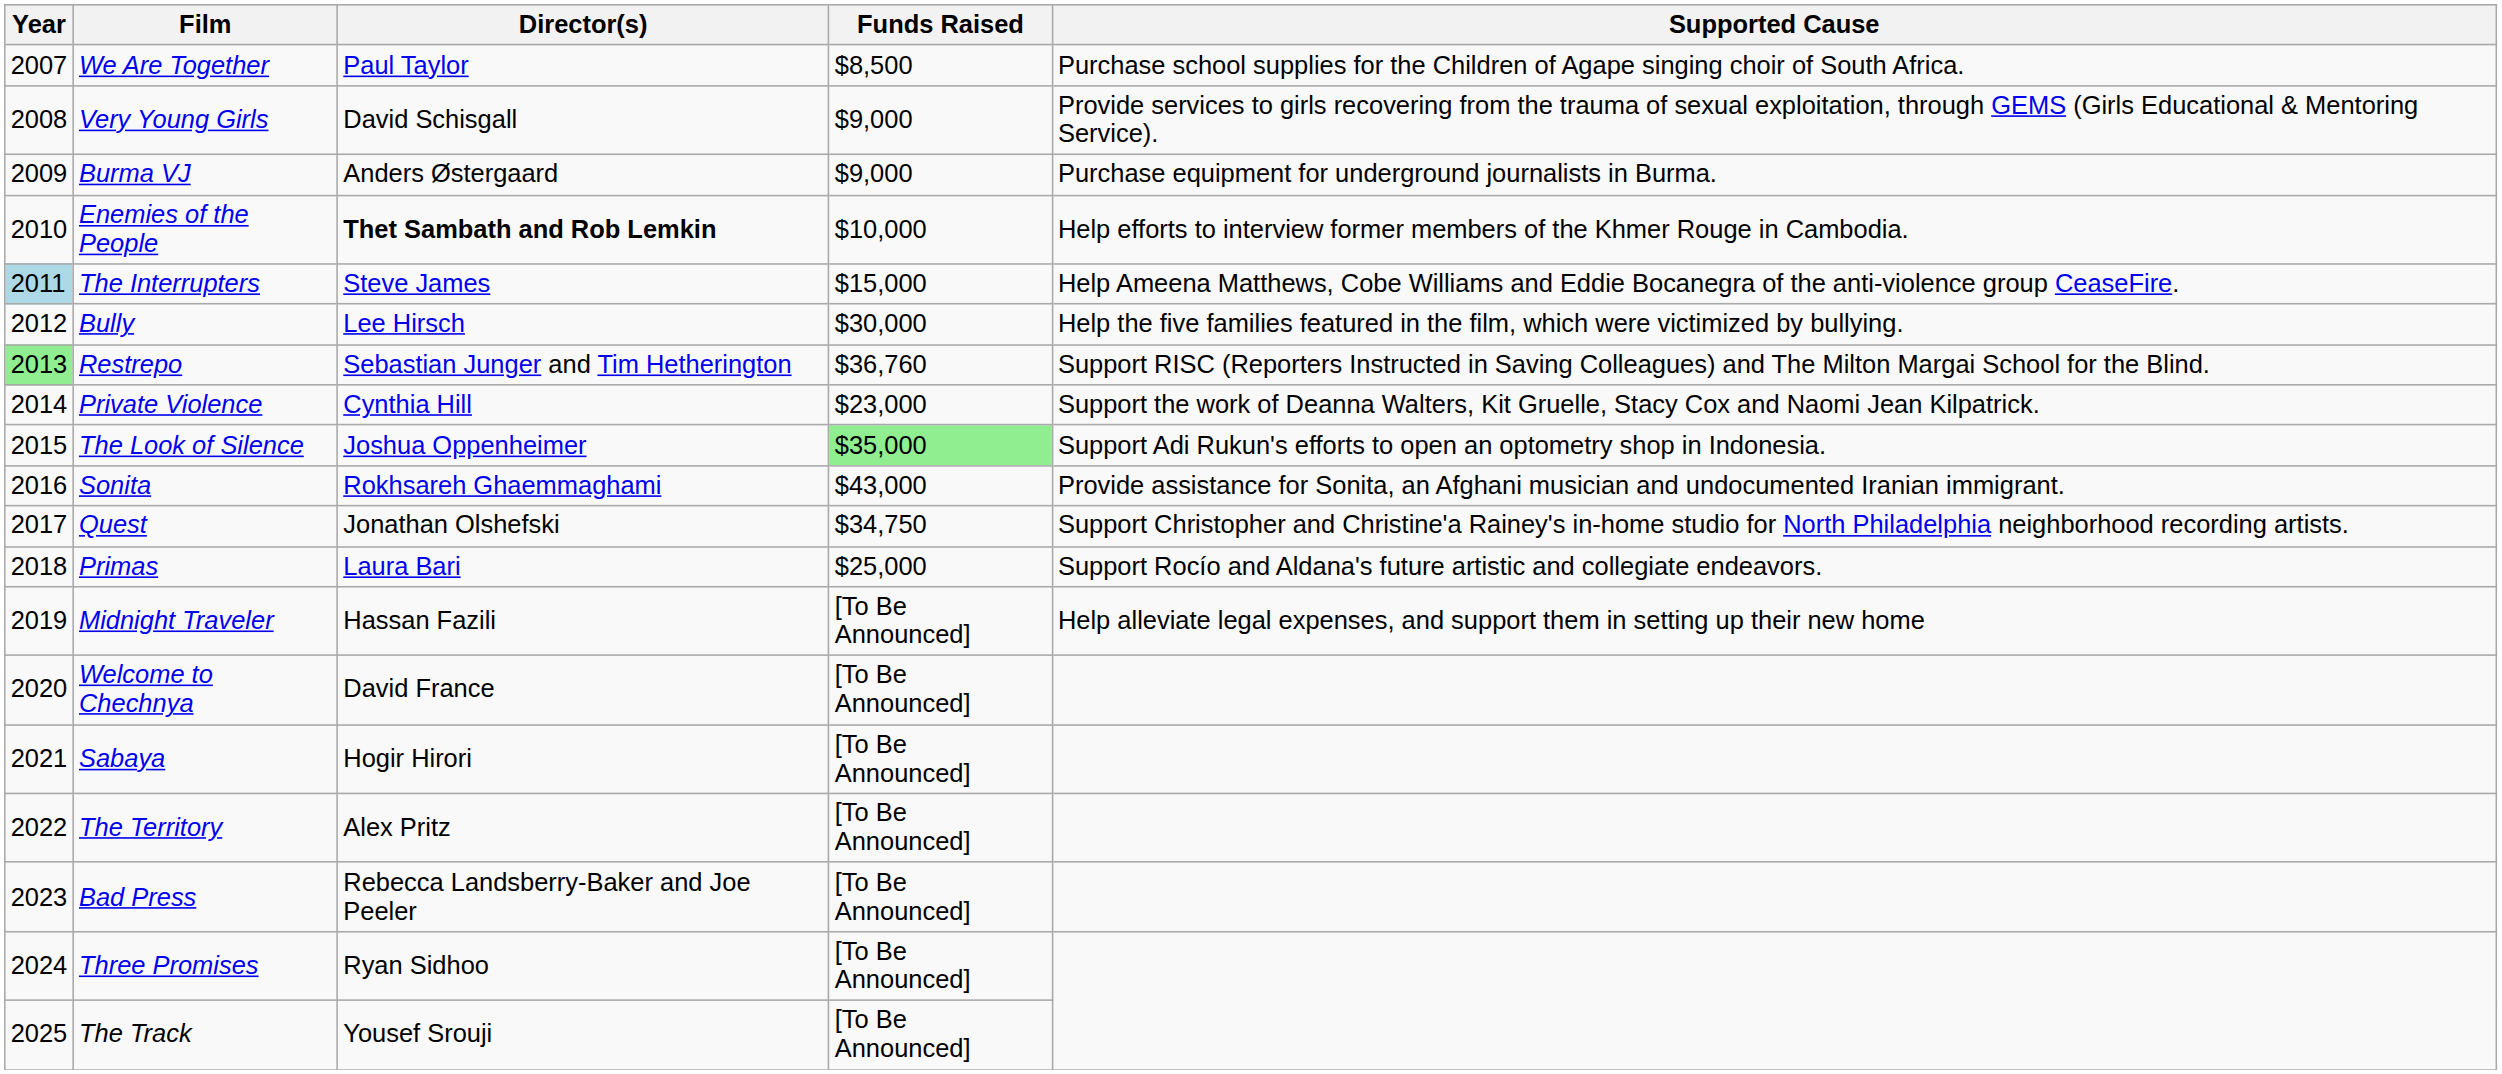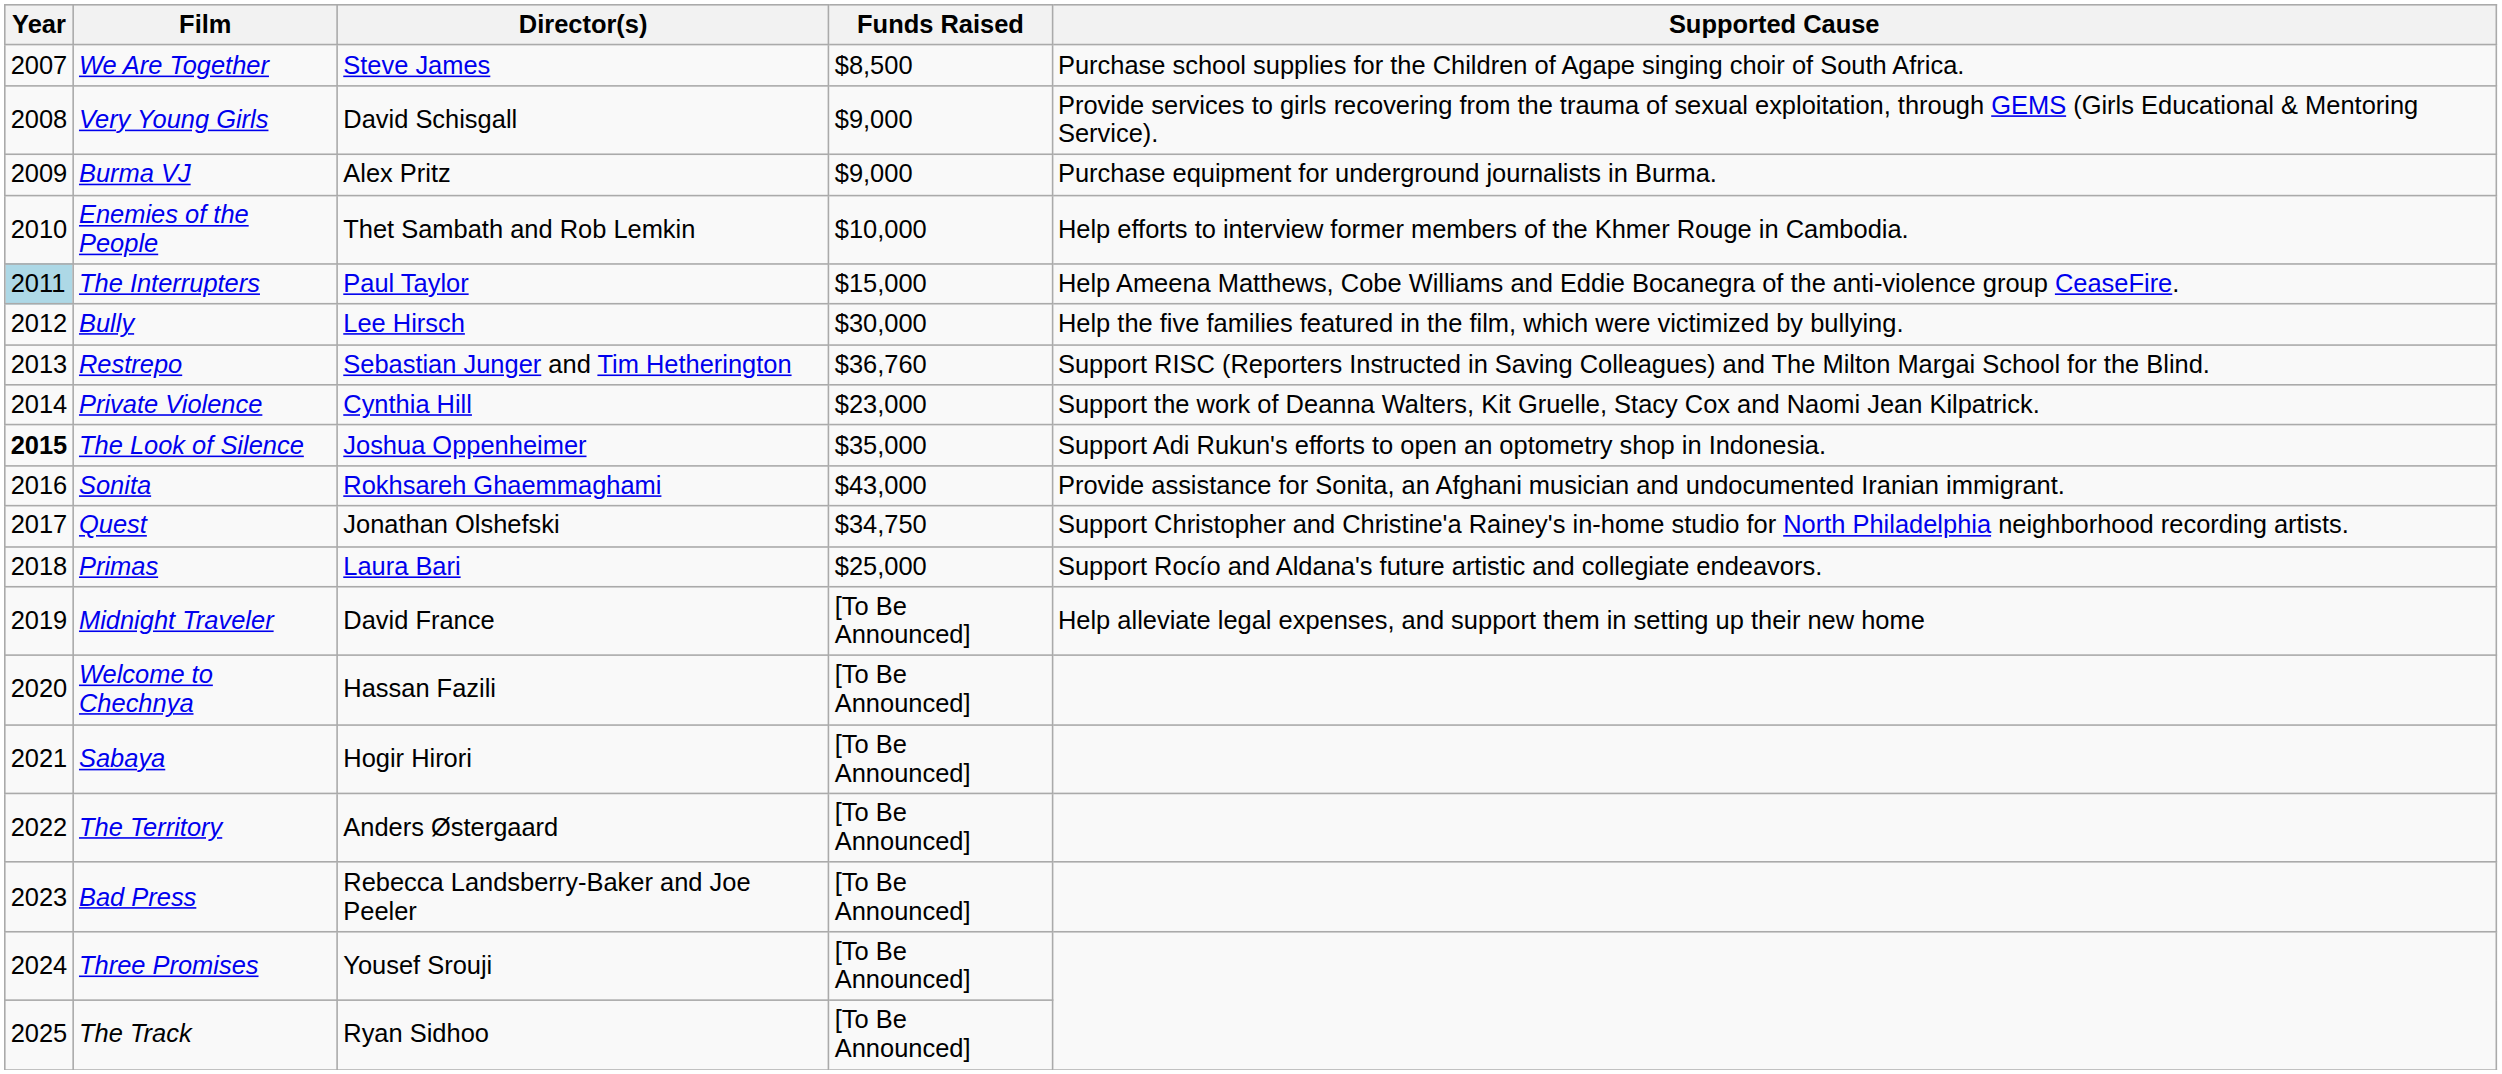We Are Together | Director(s): Paul Taylor -> Steve James
Burma VJ | Director(s): Anders Østergaard -> Alex Pritz
Enemies of the People | Director(s): bold -> normal
The Interrupters | Director(s): Steve James -> Paul Taylor
Restrepo | Year: lightgreen background -> no background
The Look of Silence | Year: normal -> bold
The Look of Silence | Funds Raised: lightgreen background -> no background
Midnight Traveler | Director(s): Hassan Fazili -> David France
Welcome to Chechnya | Director(s): David France -> Hassan Fazili
The Territory | Director(s): Alex Pritz -> Anders Østergaard
Three Promises | Director(s): Ryan Sidhoo -> Yousef Srouji
The Track | Director(s): Yousef Srouji -> Ryan Sidhoo
